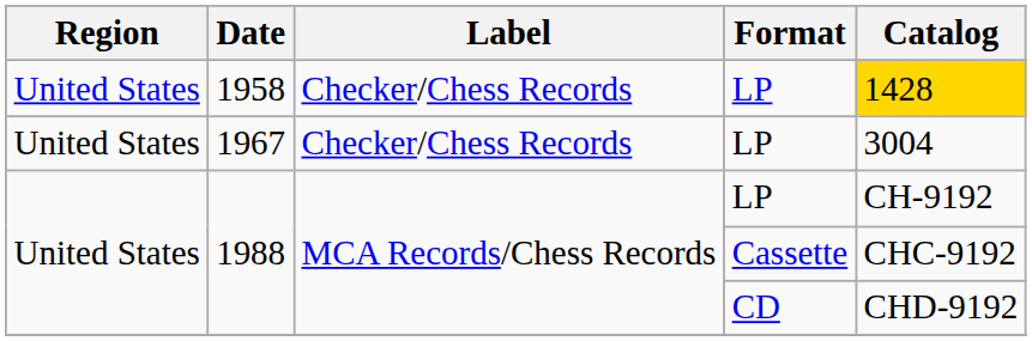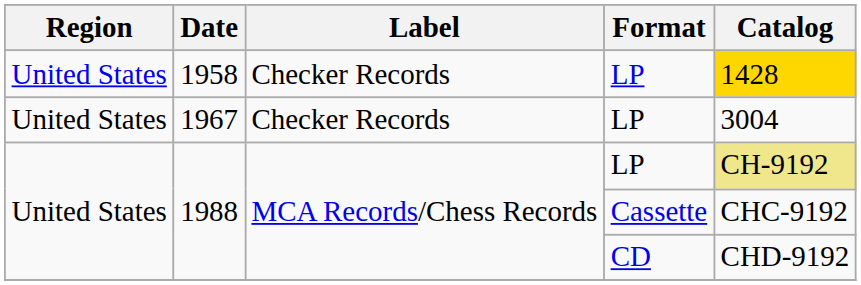1958 | Label: Checker/Chess Records -> Checker Records
1967 | Label: Checker/Chess Records -> Checker Records
1988 / LP | Catalog: no background -> khaki background
